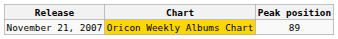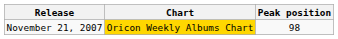November 21, 2007 | Peak position: 89 -> 98
